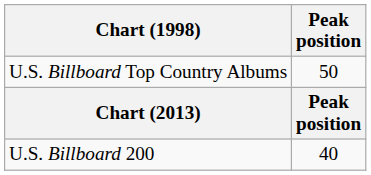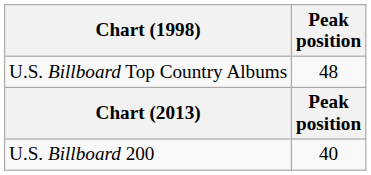U.S. Billboard Top Country Albums | Peak position: 50 -> 48
